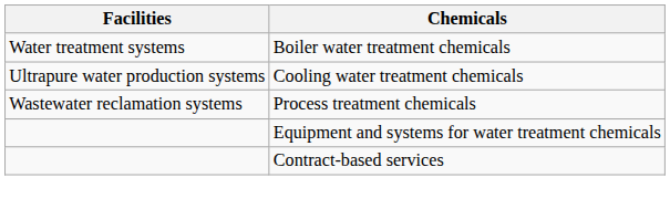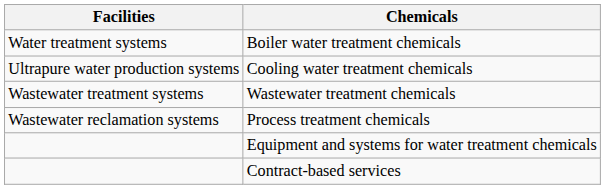+ row: Wastewater treatment systems | Wastewater treatment chemicals
